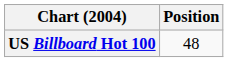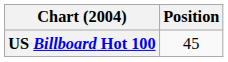US Billboard Hot 100 | Position: 48 -> 45
